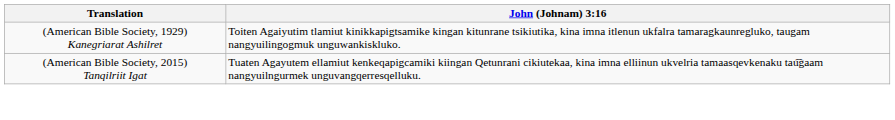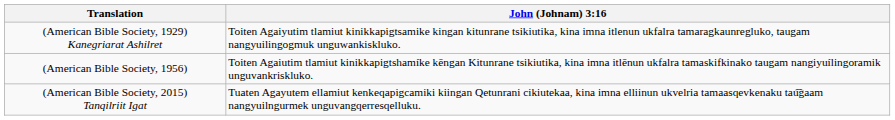+ row: (American Bible Society, 1956) | Toiten Agaiutim tlamiut kinikkapigtshamíke kēngan Kitunrane tsikiutika, kina imna itlēnun ukfalra tamaskifkinako taugam nangiyuílingoramik unguvankriskluko.
